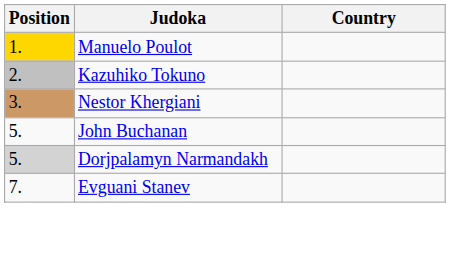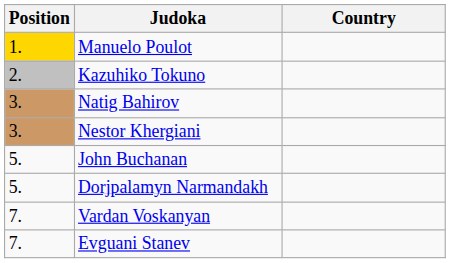+ row: 3. | Natig Bahirov
Dorjpalamyn Narmandakh | Position: lightgrey background -> no background
+ row: 7. | Vardan Voskanyan
